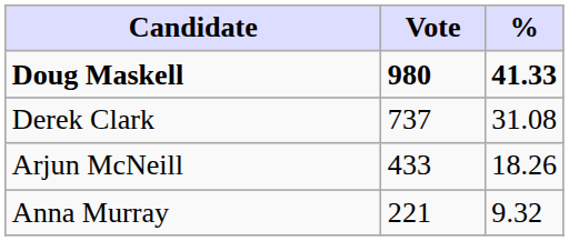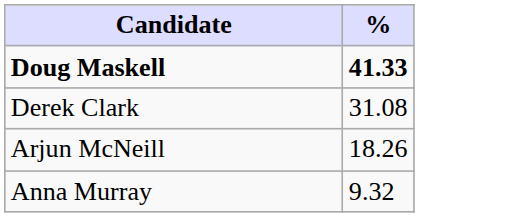- column: Vote | 980 | 737 | 433 | 221
